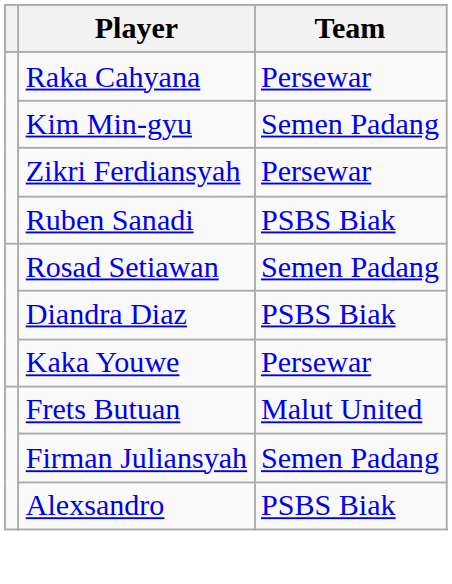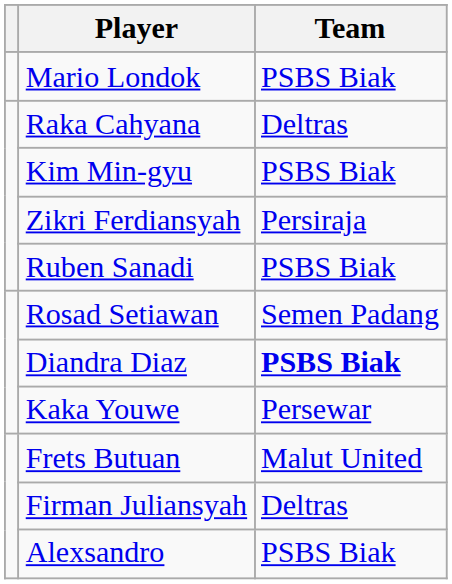+ row: Mario Londok | PSBS Biak
Raka Cahyana | Team: Persewar -> Deltras
Kim Min-gyu | Team: Semen Padang -> PSBS Biak
Zikri Ferdiansyah | Team: Persewar -> Persiraja
Diandra Diaz | Team: normal -> bold
Firman Juliansyah | Team: Semen Padang -> Deltras
